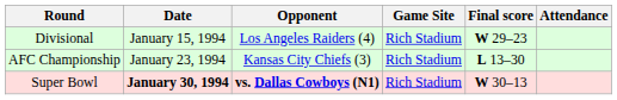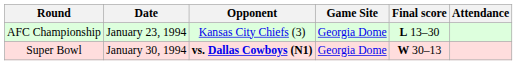- row: Divisional | January 15, 1994 | Los Angeles Raiders (4) | Rich Stadium | W 29–23
AFC Championship | Game Site: Rich Stadium -> Georgia Dome
Super Bowl | Date: bold -> normal
Super Bowl | Game Site: Rich Stadium -> Georgia Dome
